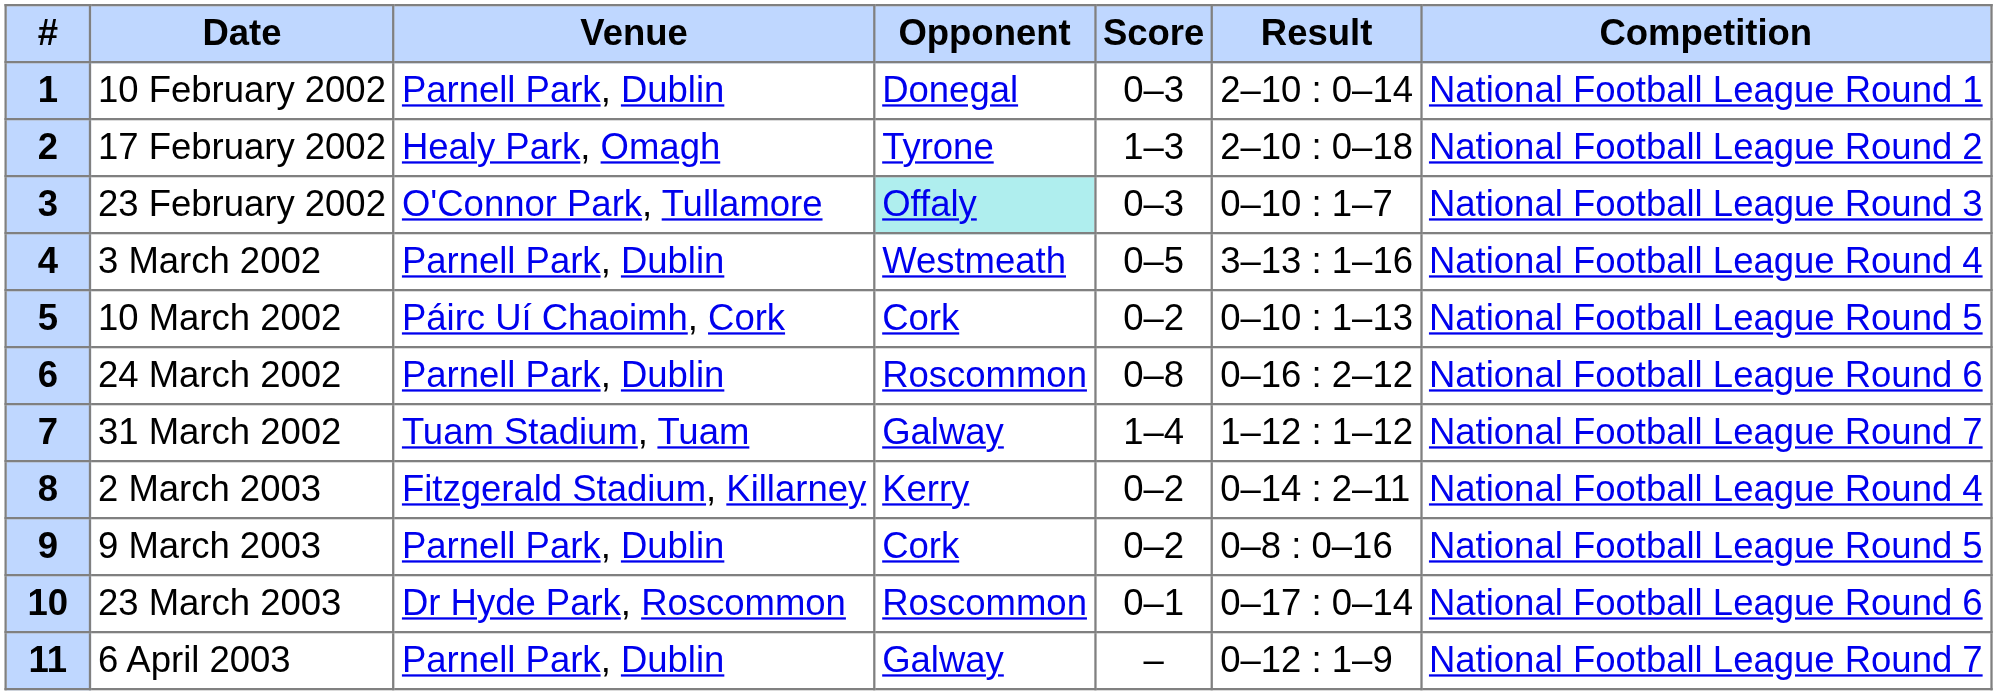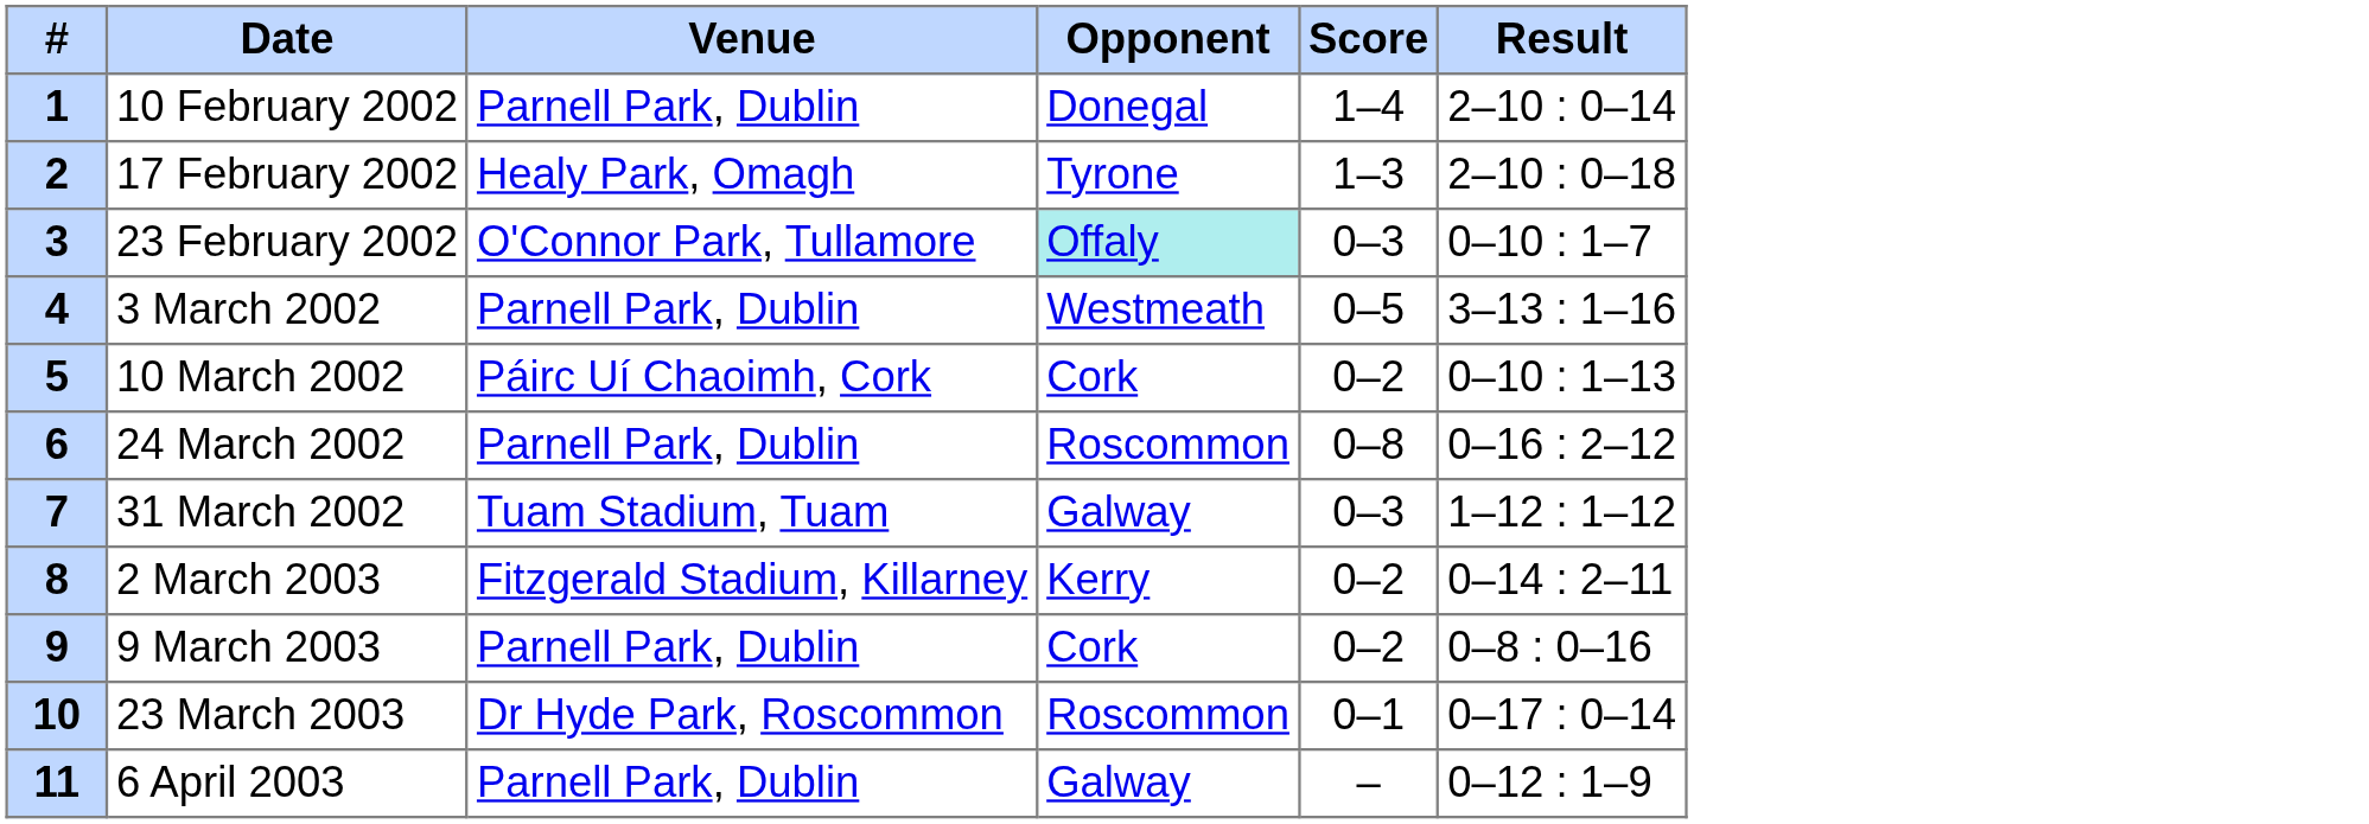- column: Competition | National Football League Round 1 | National Football League Round 2 | National Football League Round 3 | National Football League Round 4 | National Football League Round 5 | National Football League Round 6 | National Football League Round 7 | National Football League Round 4 | National Football League Round 5 | National Football League Round 6 | National Football League Round 7
10 February 2002 | Score: 0–3 -> 1–4
31 March 2002 | Score: 1–4 -> 0–3
